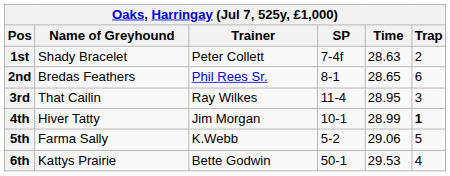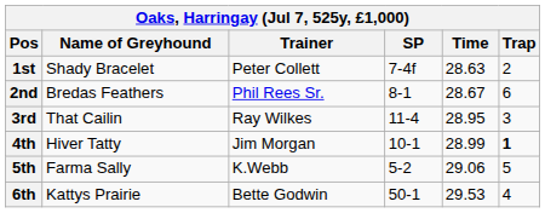2nd | Time: 28.65 -> 28.67
